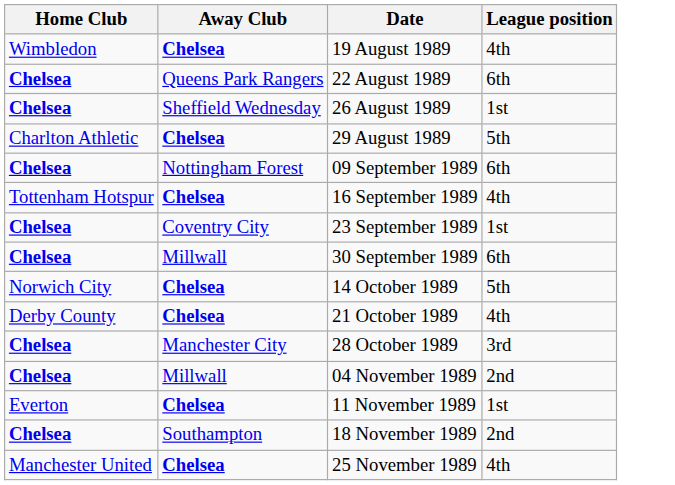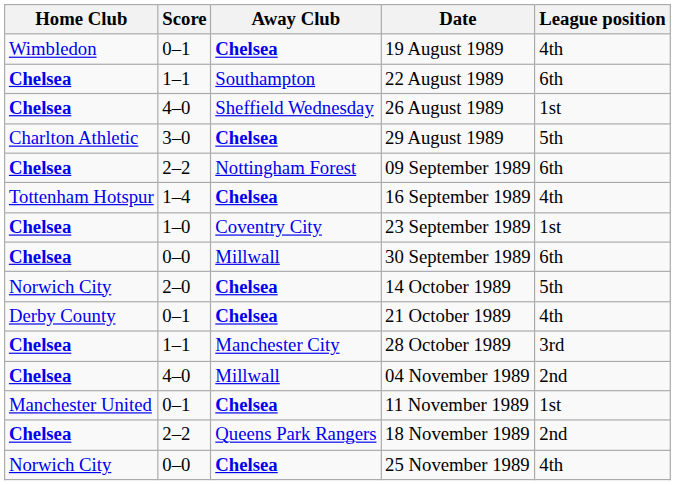+ column: Score | 0–1 | 1–1 | 4–0 | 3–0 | 2–2 | 1–4 | 1–0 | 0–0 | 2–0 | 0–1 | 1–1 | 4–0 | 0–1 | 2–2 | 0–0
22 August 1989 | Away Club: Queens Park Rangers -> Southampton
11 November 1989 | Home Club: Everton -> Manchester United
18 November 1989 | Away Club: Southampton -> Queens Park Rangers
25 November 1989 | Home Club: Manchester United -> Norwich City
